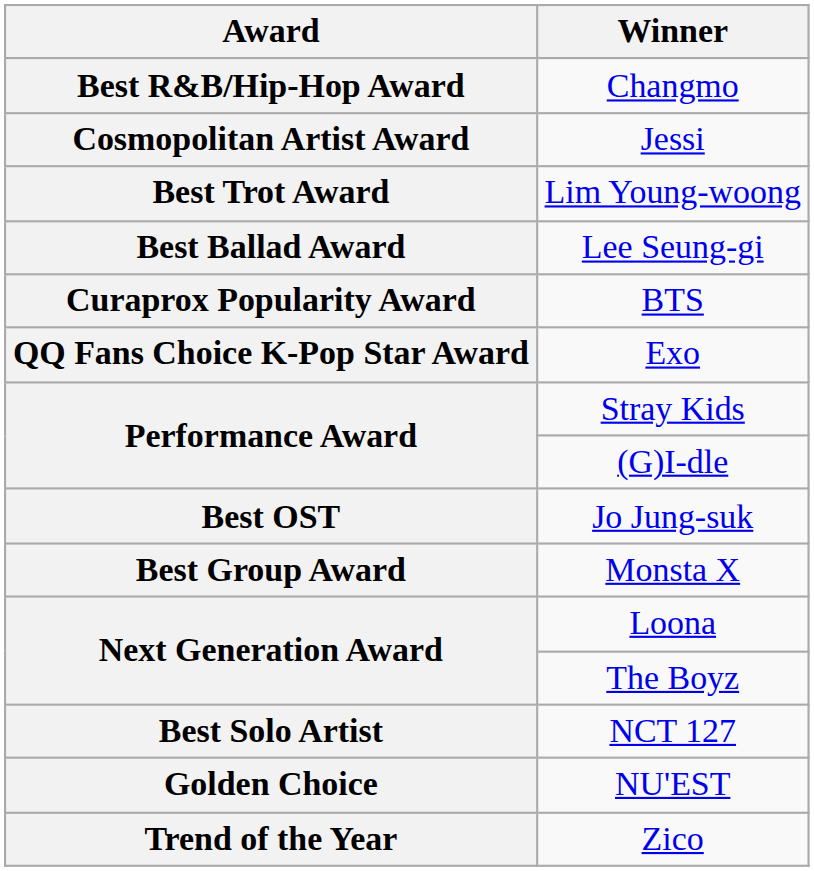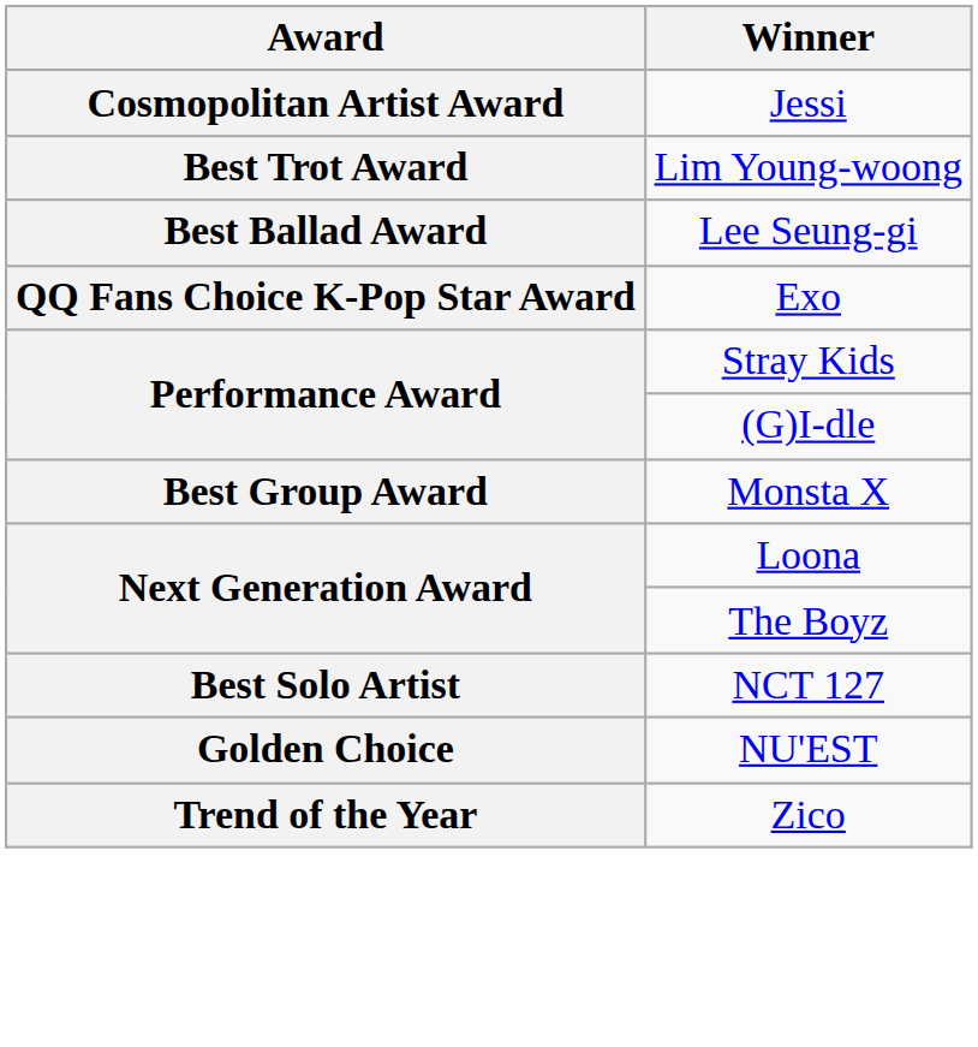- row: Best R&B/Hip-Hop Award | Changmo
- row: Curaprox Popularity Award | BTS
- row: Best OST | Jo Jung-suk
